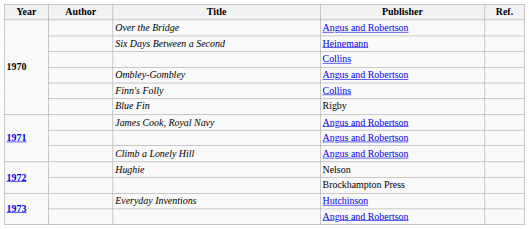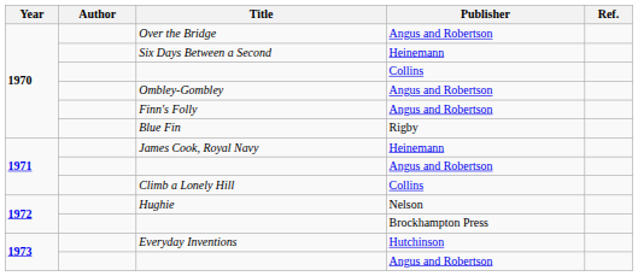Finn's Folly | Publisher: Collins -> Angus and Robertson
James Cook, Royal Navy | Publisher: Angus and Robertson -> Heinemann
Climb a Lonely Hill | Publisher: Angus and Robertson -> Collins
